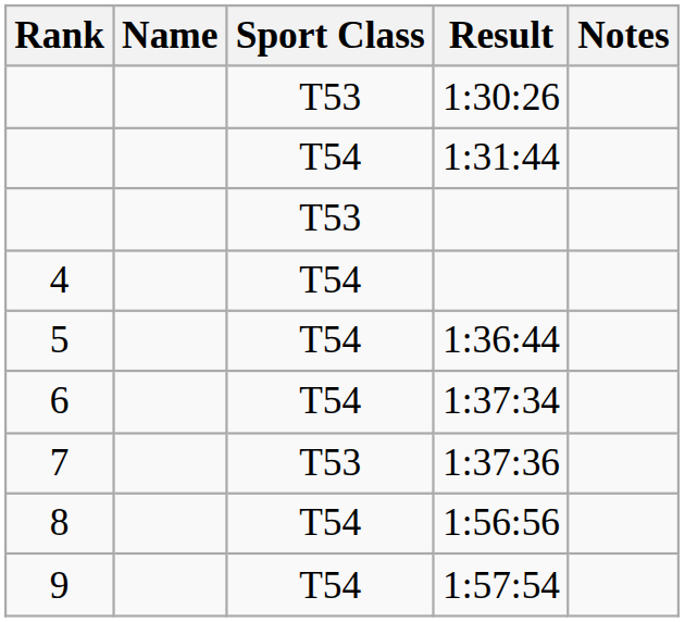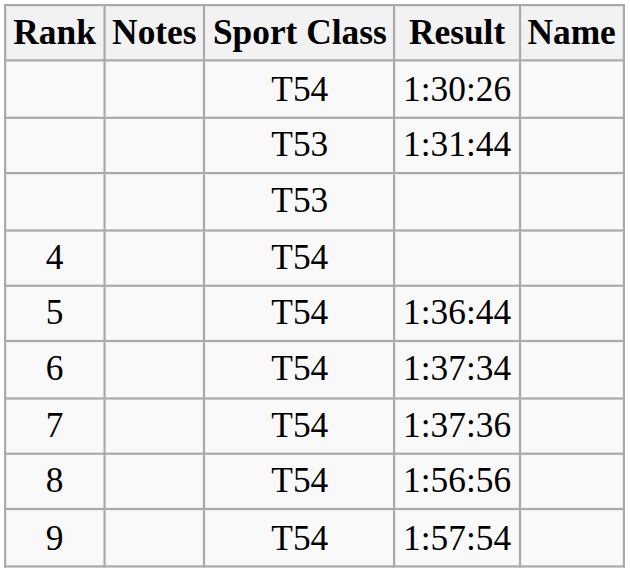columns swapped: Name <-> Notes
1:30:26 | Sport Class: T53 -> T54
1:31:44 | Sport Class: T54 -> T53
1:37:36 | Sport Class: T53 -> T54
